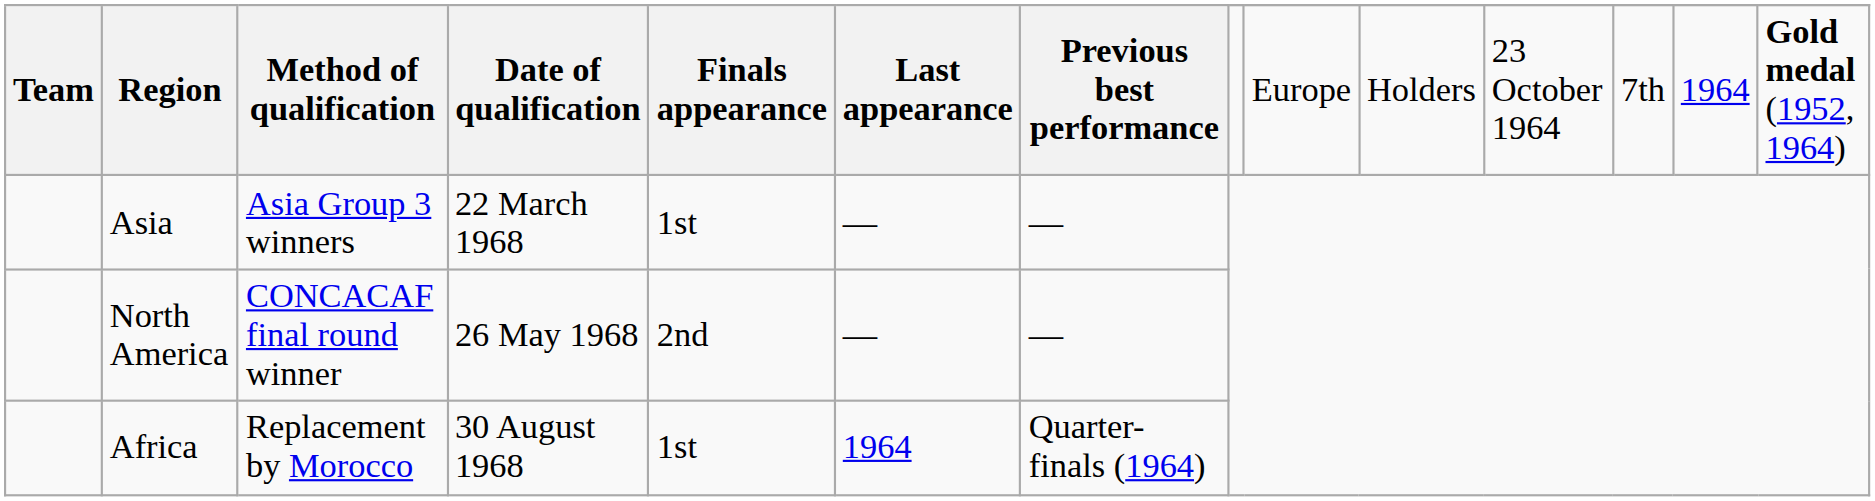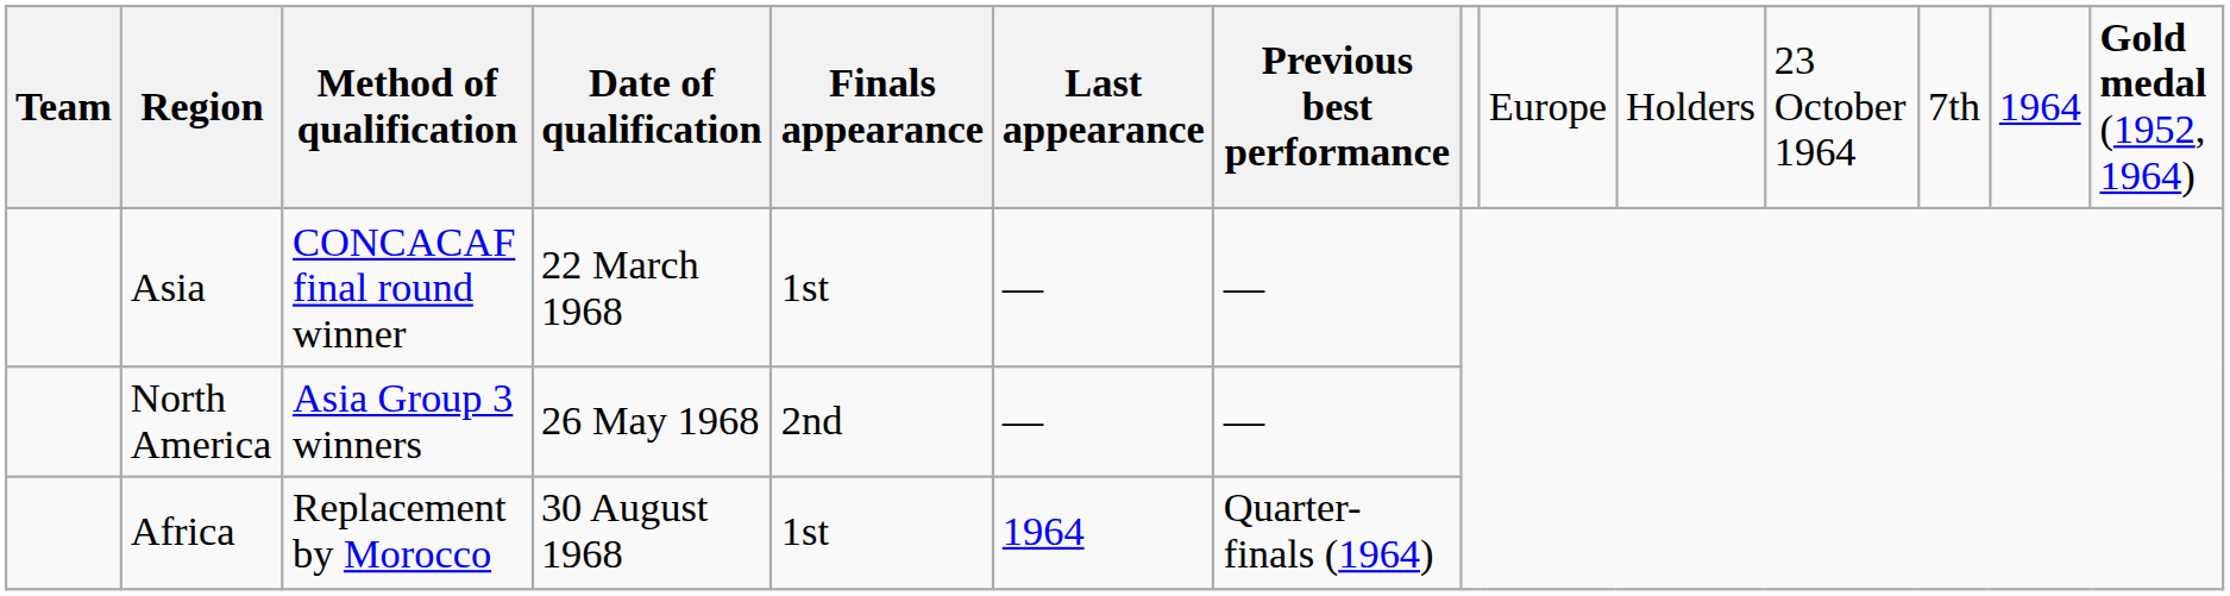Asia | Method of qualification: Asia Group 3 winners -> CONCACAF final round winner
North America | Method of qualification: CONCACAF final round winner -> Asia Group 3 winners
